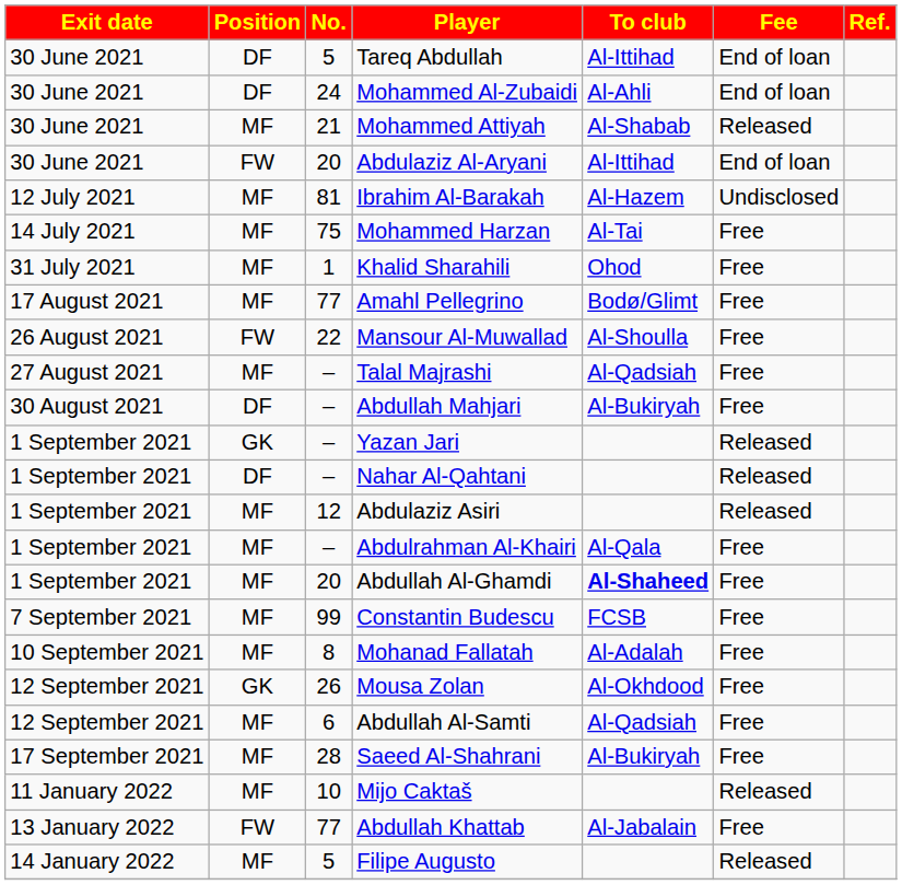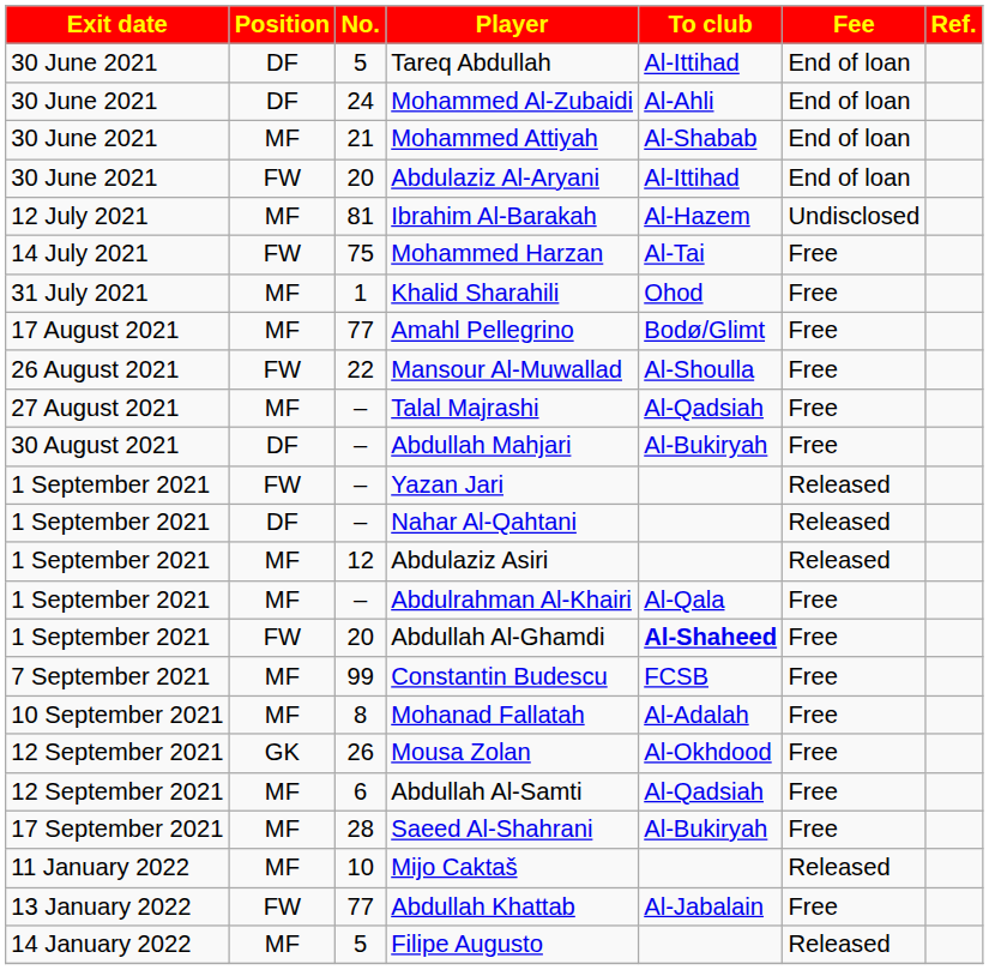Mohammed Attiyah | Fee: Released -> End of loan
Mohammed Harzan | Position: MF -> FW
Yazan Jari | Position: GK -> FW
Abdullah Al-Ghamdi | Position: MF -> FW
